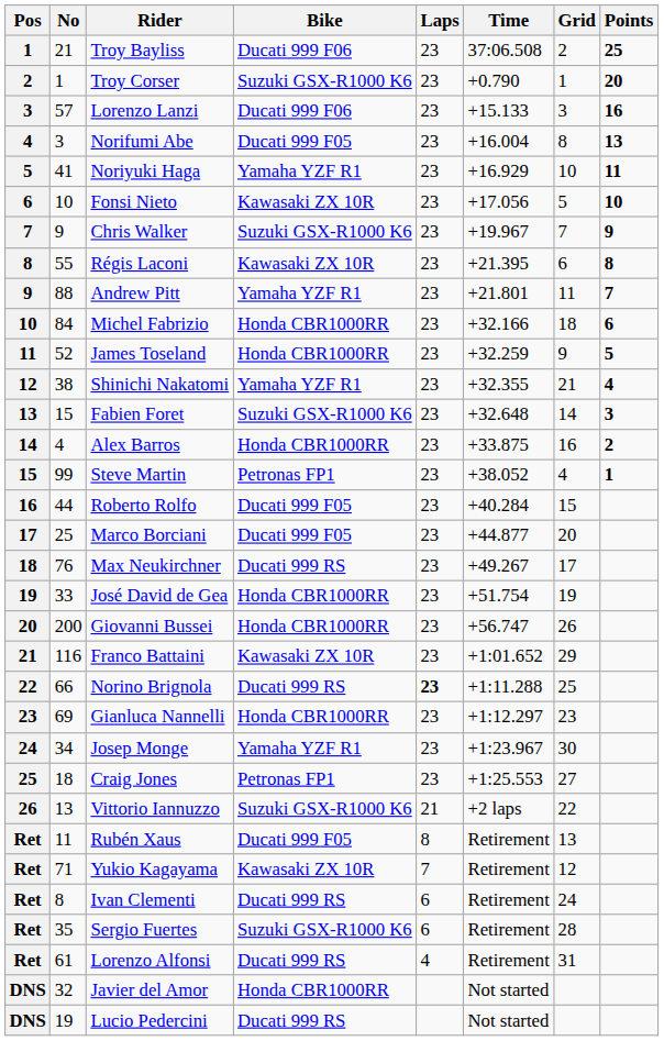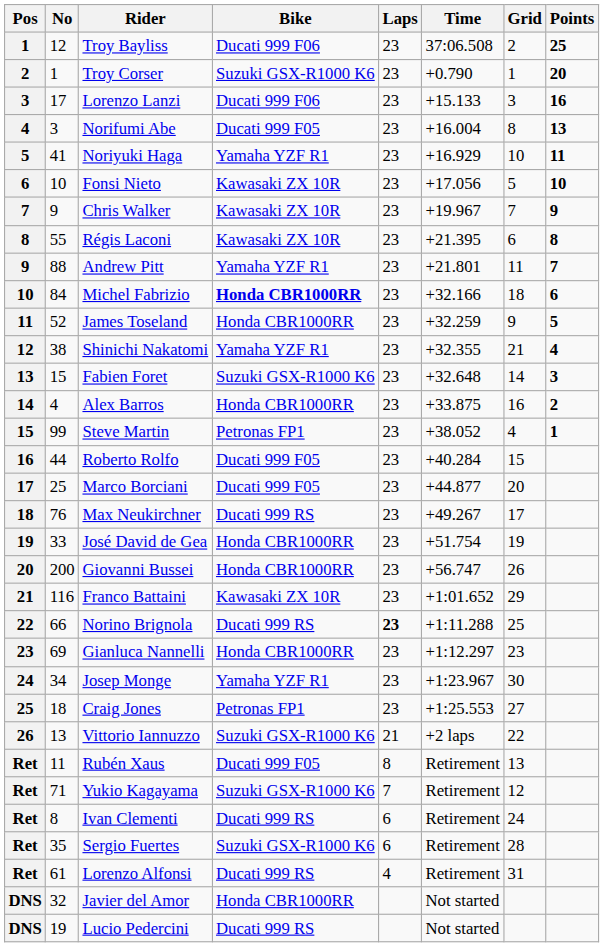Troy Bayliss | No: 21 -> 12
Lorenzo Lanzi | No: 57 -> 17
Chris Walker | Bike: Suzuki GSX-R1000 K6 -> Kawasaki ZX 10R
Michel Fabrizio | Bike: normal -> bold
Yukio Kagayama | Bike: Kawasaki ZX 10R -> Suzuki GSX-R1000 K6
